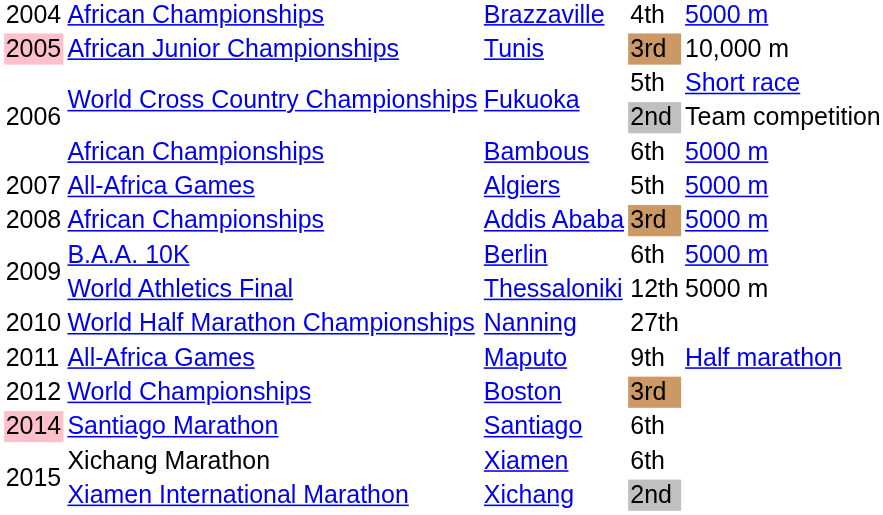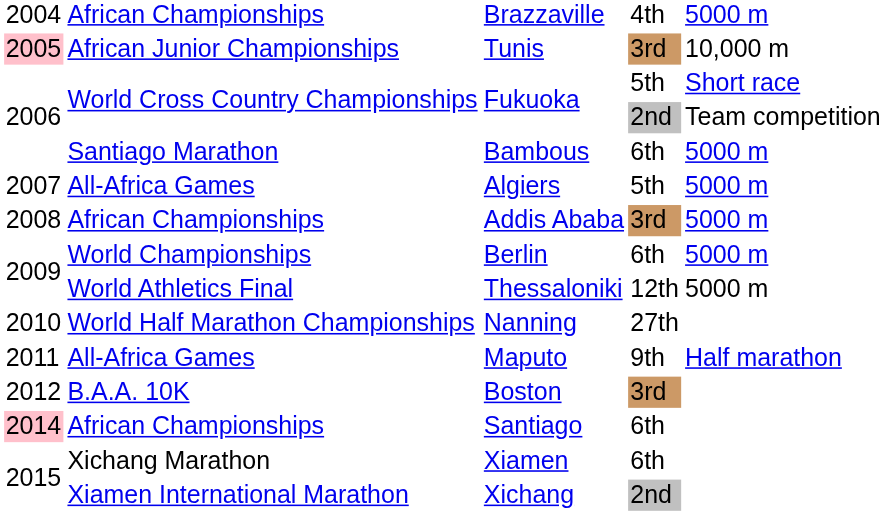Bambous | column 2: African Championships -> Santiago Marathon
Berlin | column 2: B.A.A. 10K -> World Championships
Boston | column 2: World Championships -> B.A.A. 10K
Santiago | column 2: Santiago Marathon -> African Championships
